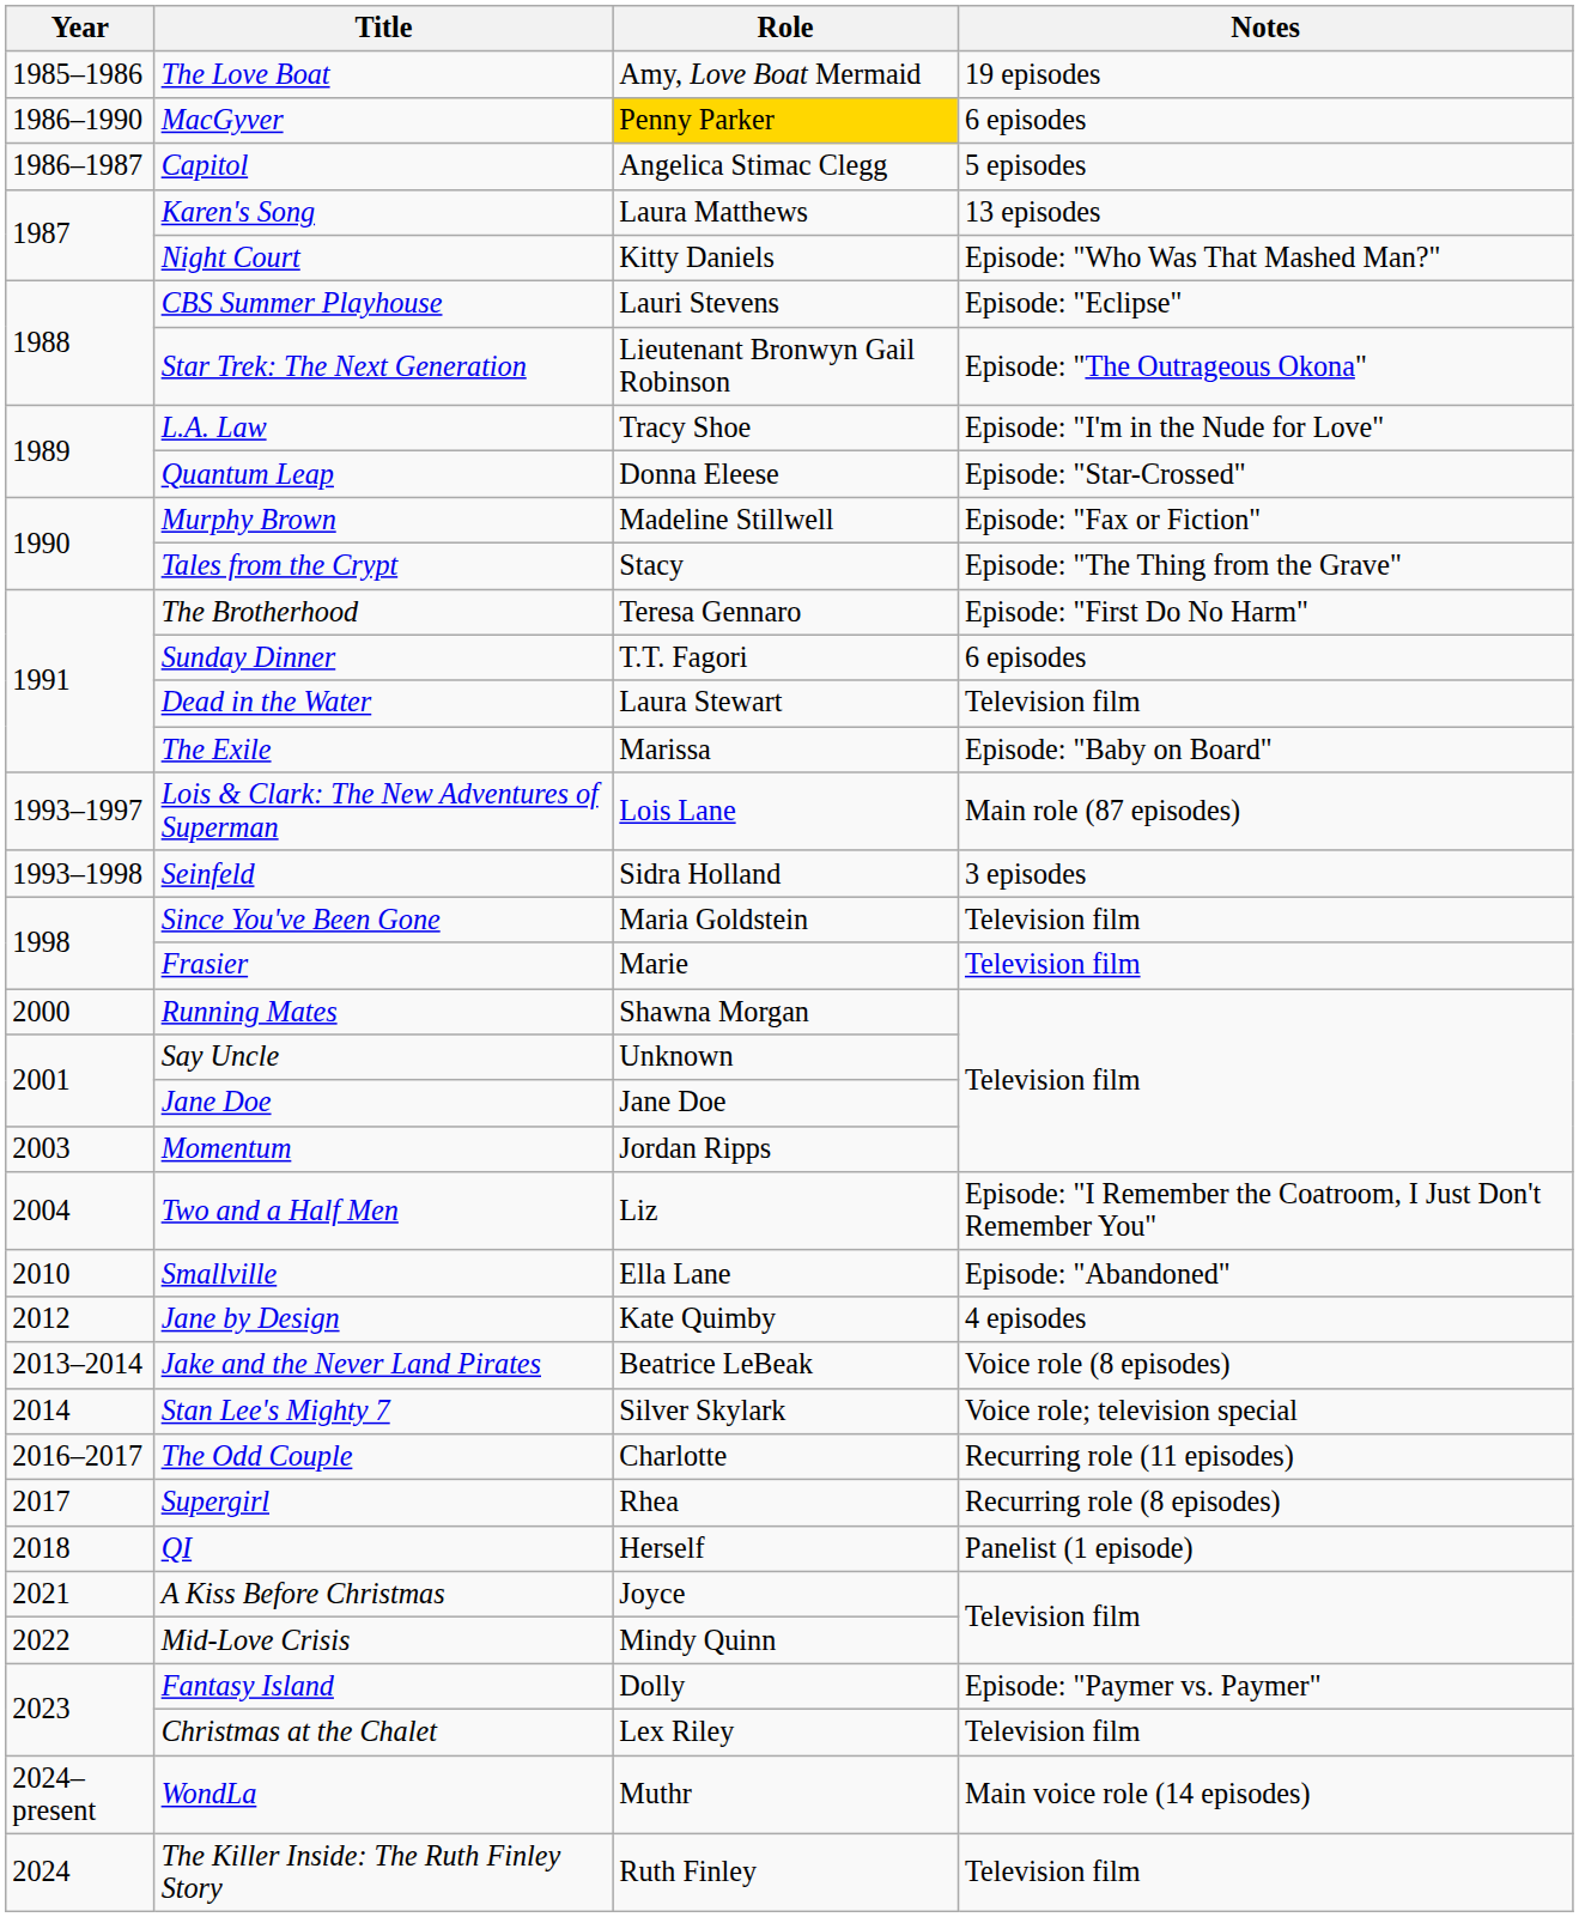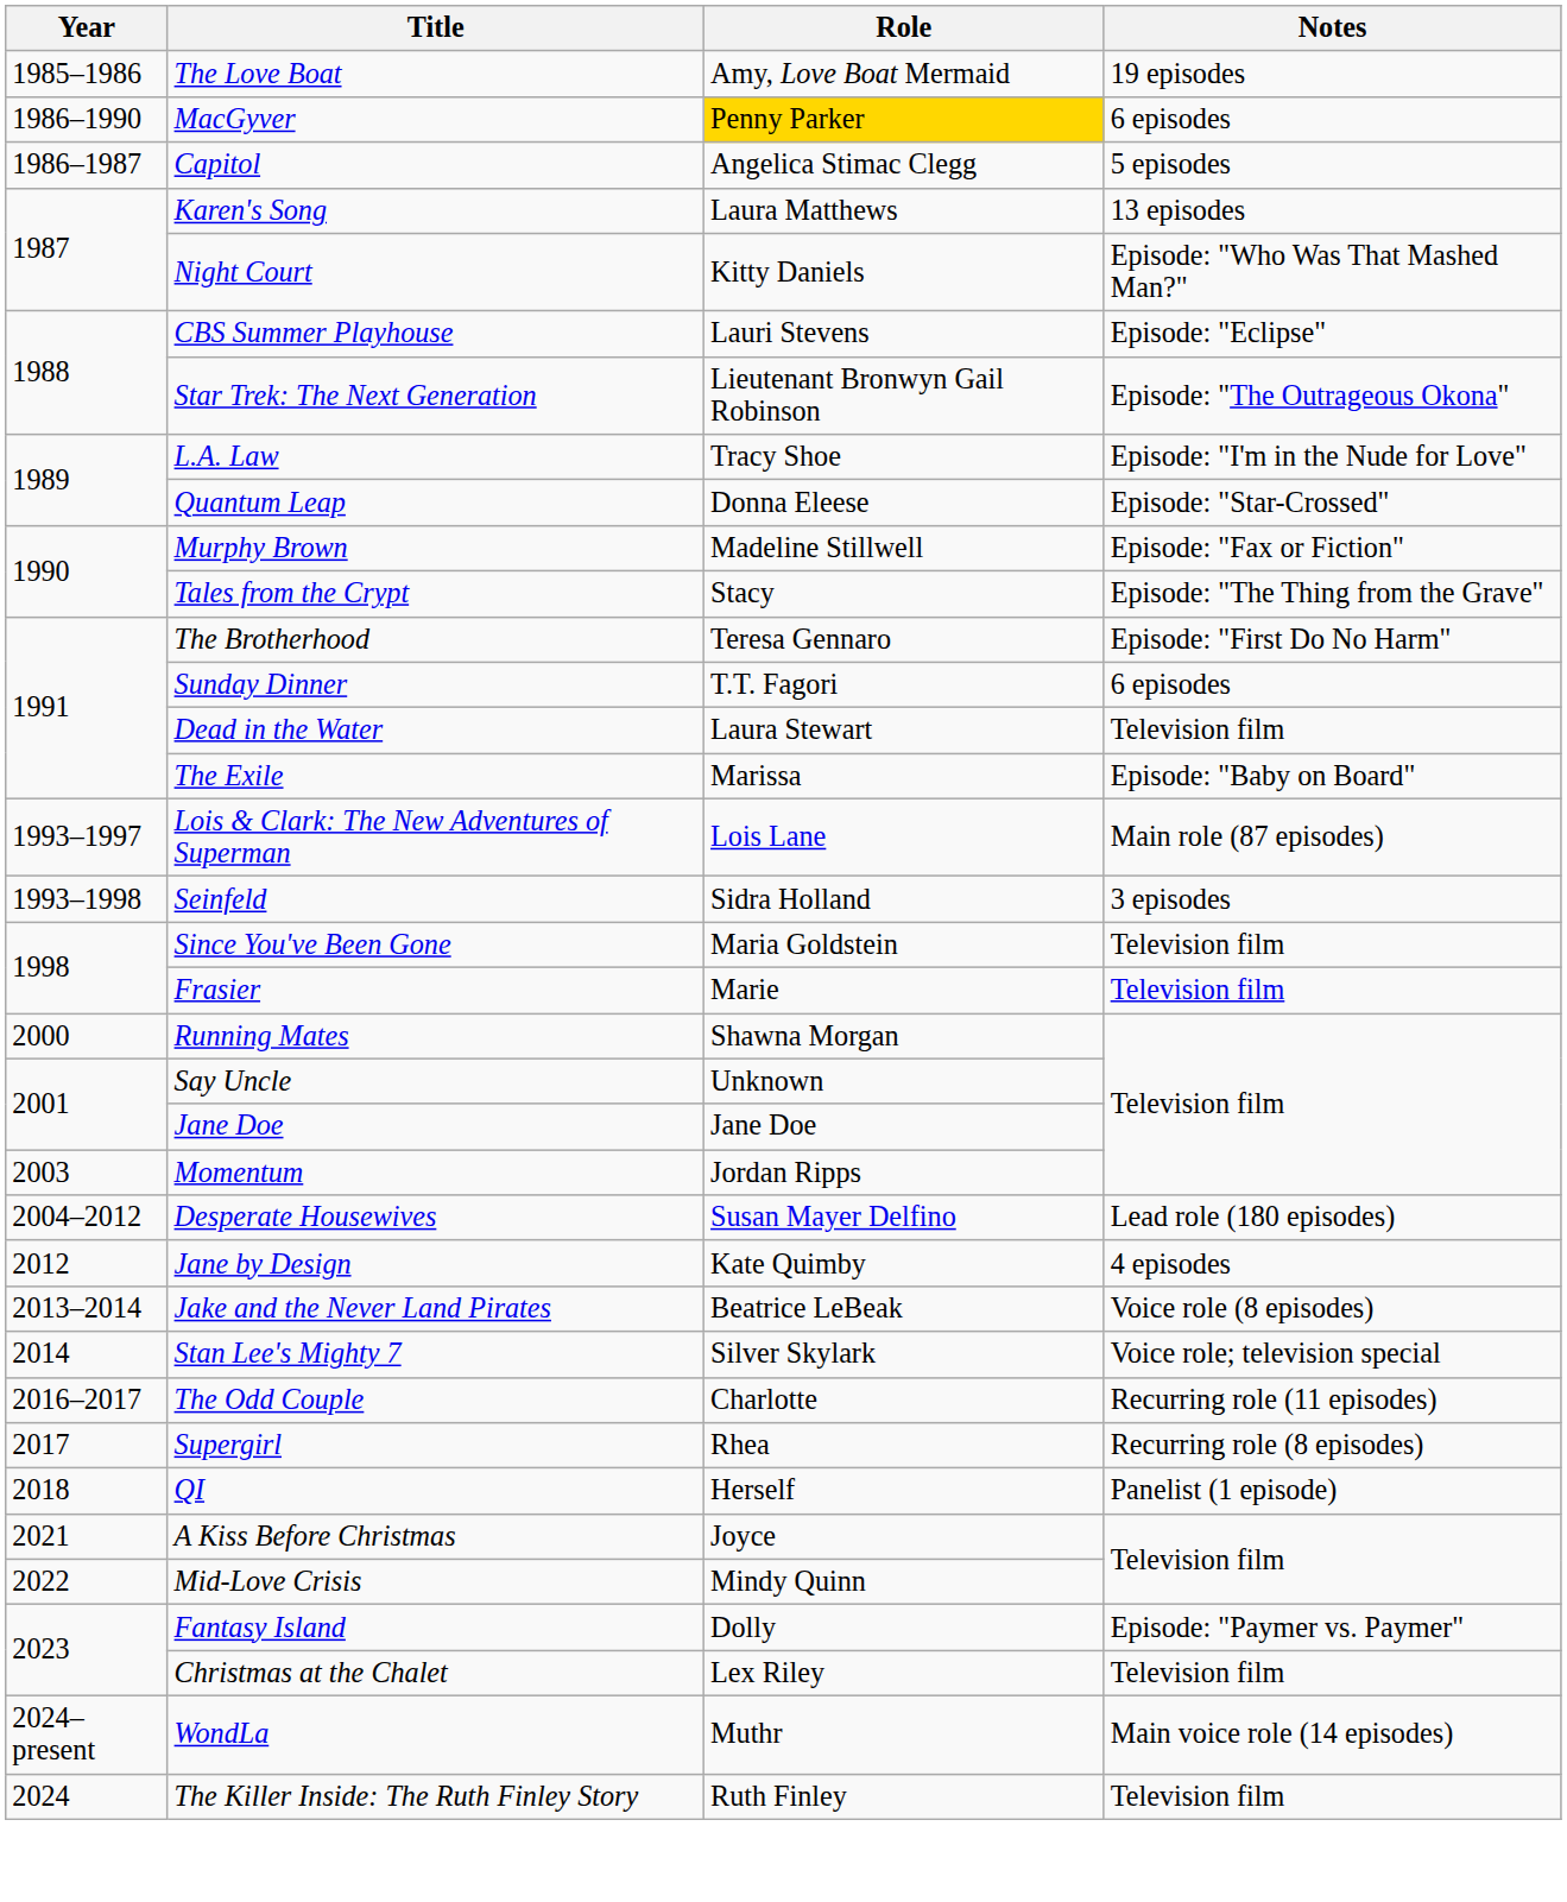+ row: 2004–2012 | Desperate Housewives | Susan Mayer Delfino | Lead role (180 episodes)
- row: 2004 | Two and a Half Men | Liz | Episode: "I Remember the Coatroom, I Just Don't Remember You"
- row: 2010 | Smallville | Ella Lane | Episode: "Abandoned"
